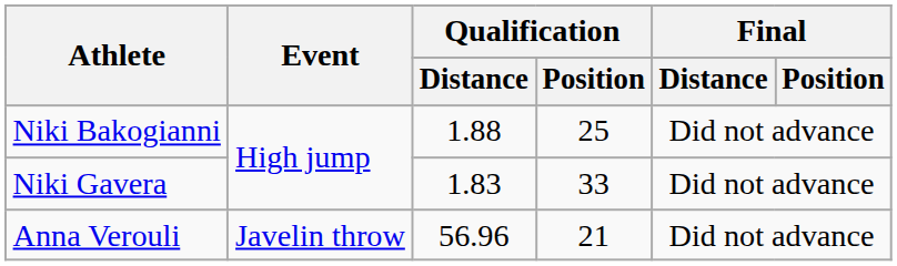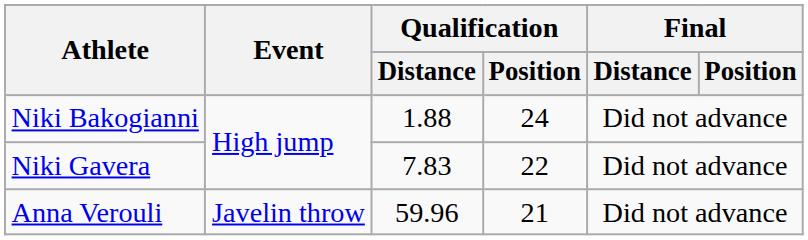Niki Bakogianni | Qualification / Position: 25 -> 24
Niki Gavera | Qualification / Distance: 1.83 -> 7.83
Niki Gavera | Qualification / Position: 33 -> 22
Anna Verouli | Qualification / Distance: 56.96 -> 59.96
